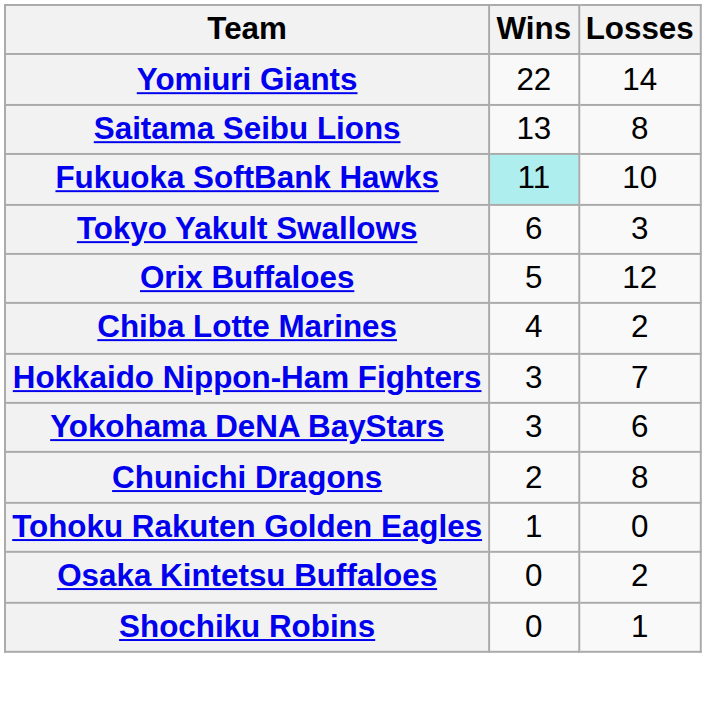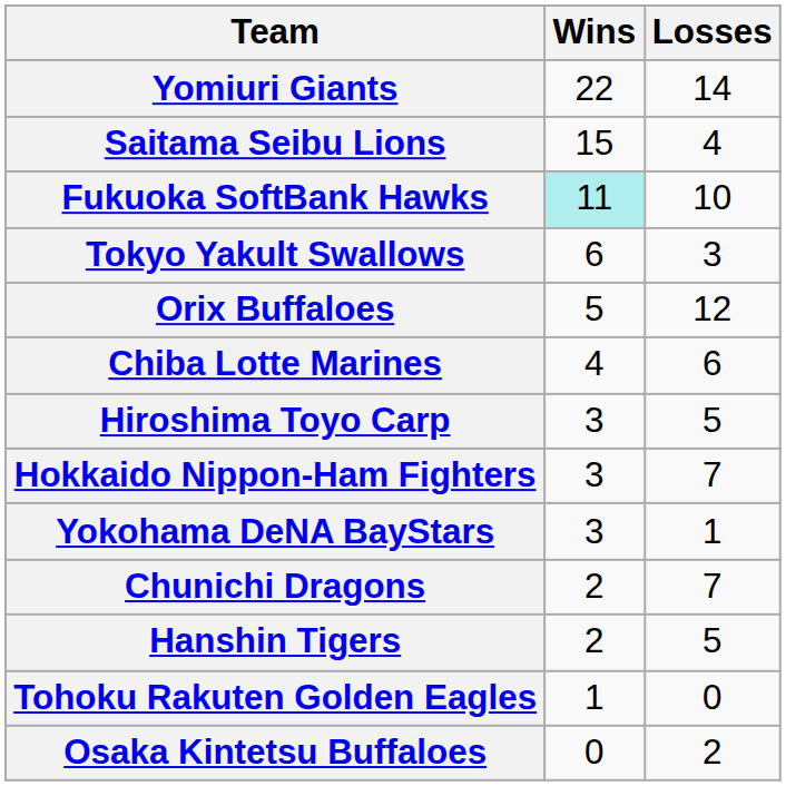Saitama Seibu Lions | Wins: 13 -> 15
Saitama Seibu Lions | Losses: 8 -> 4
Chiba Lotte Marines | Losses: 2 -> 6
+ row: Hiroshima Toyo Carp | 3 | 5
Yokohama DeNA BayStars | Losses: 6 -> 1
Chunichi Dragons | Losses: 8 -> 7
+ row: Hanshin Tigers | 2 | 5
- row: Shochiku Robins | 0 | 1
